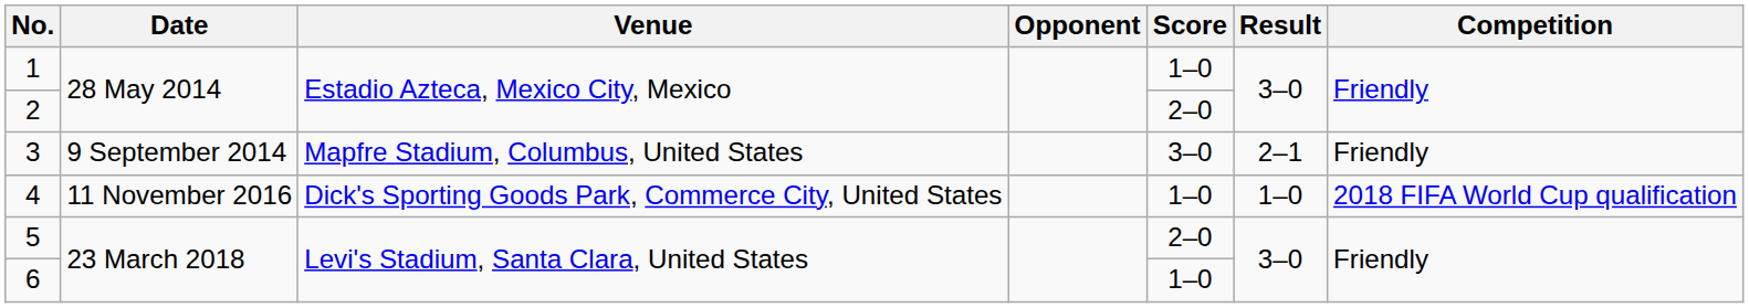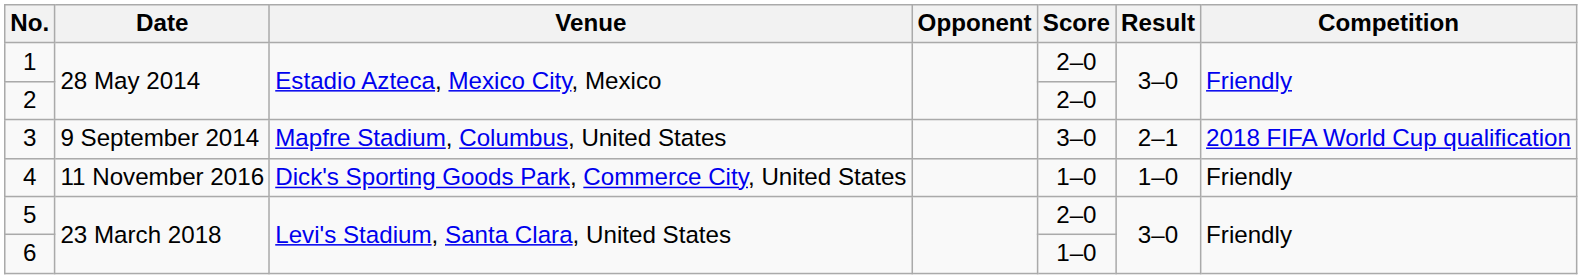1 | Score: 1–0 -> 2–0
3 | Competition: Friendly -> 2018 FIFA World Cup qualification
4 | Competition: 2018 FIFA World Cup qualification -> Friendly
